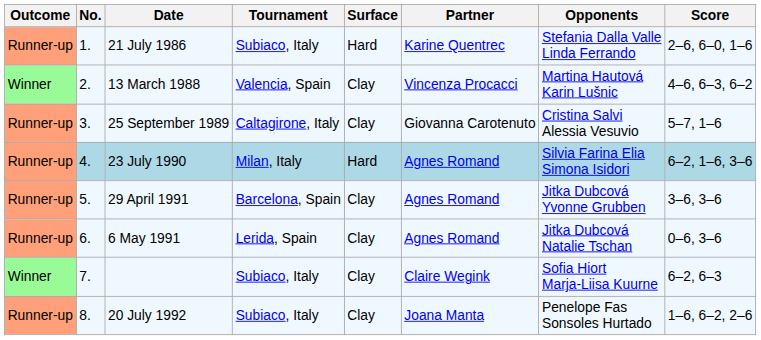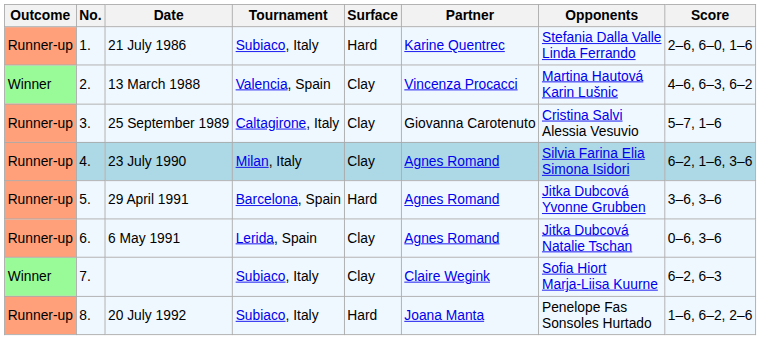23 July 1990 | Surface: Hard -> Clay
29 April 1991 | Surface: Clay -> Hard
20 July 1992 | Surface: Clay -> Hard
